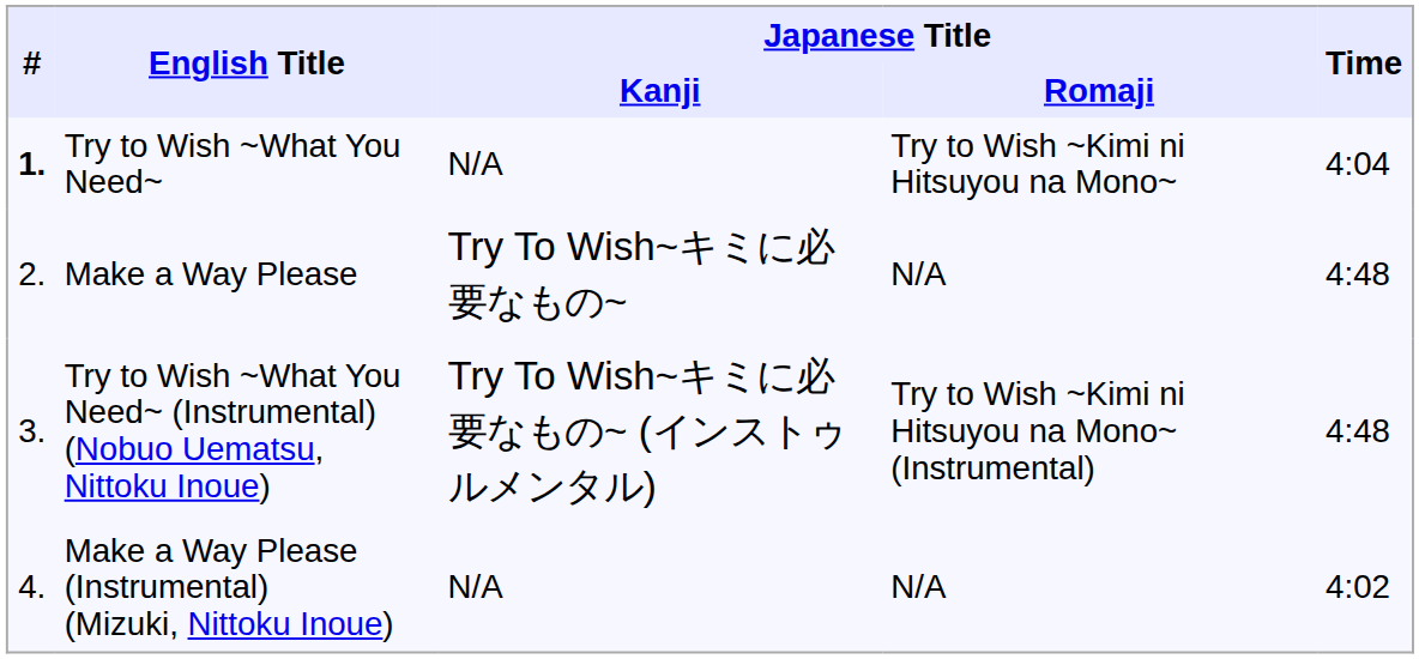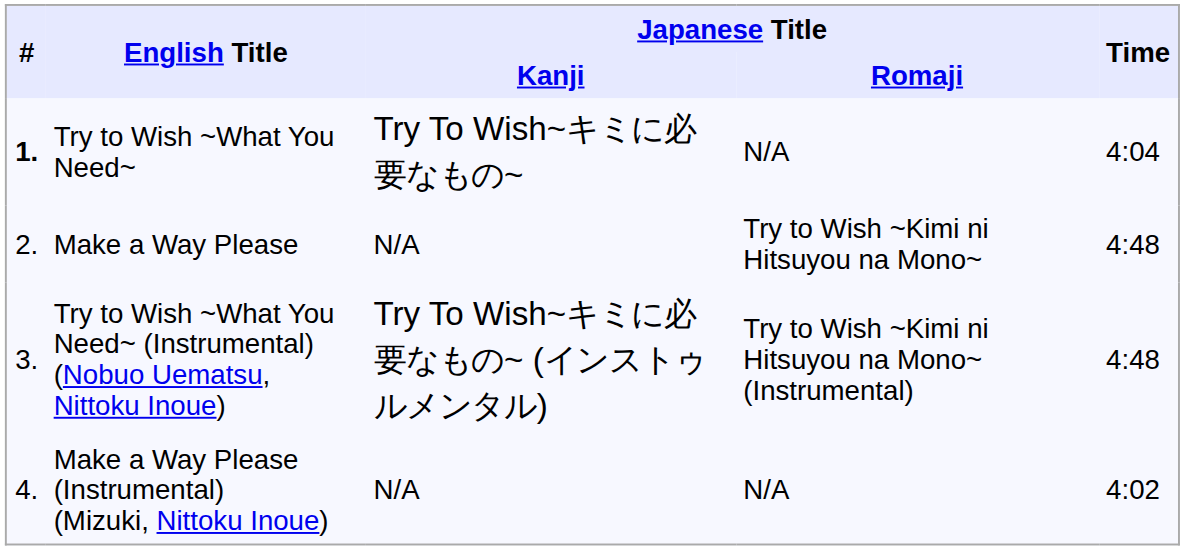Try to Wish ~What You Need~ | Japanese Title / Kanji: N/A -> Try To Wish~キミに必要なもの~
Try to Wish ~What You Need~ | Japanese Title / Romaji: Try to Wish ~Kimi ni Hitsuyou na Mono~ -> N/A
Make a Way Please | Japanese Title / Kanji: Try To Wish~キミに必要なもの~ -> N/A
Make a Way Please | Japanese Title / Romaji: N/A -> Try to Wish ~Kimi ni Hitsuyou na Mono~
